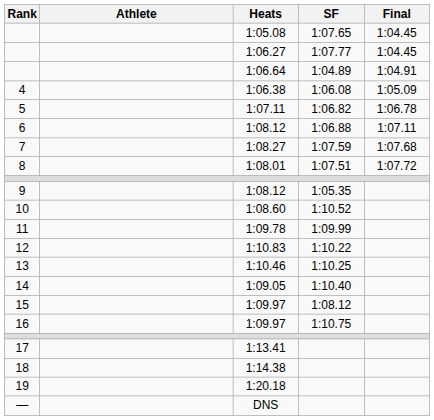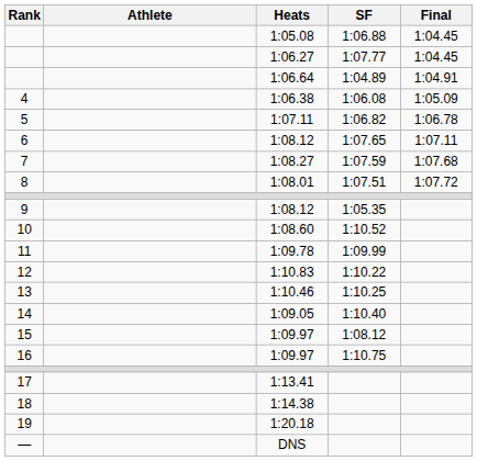1:05.08 | SF: 1:07.65 -> 1:06.88
6 / 1:08.12 | SF: 1:06.88 -> 1:07.65
